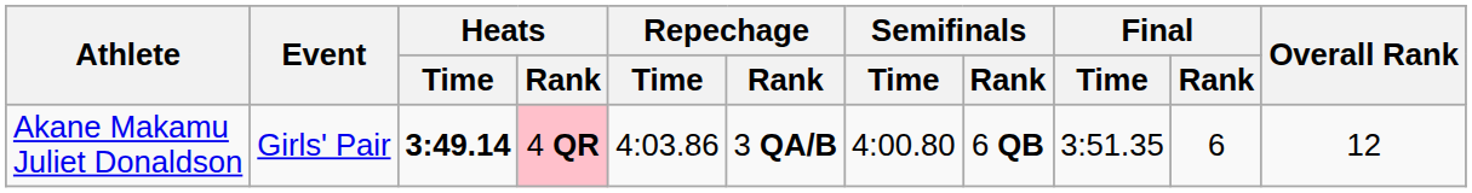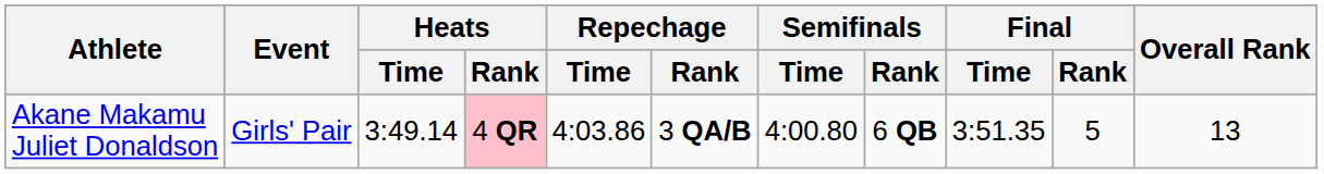Akane Makamu Juliet Donaldson | Heats / Time: bold -> normal
Akane Makamu Juliet Donaldson | Final / Rank: 6 -> 5
Akane Makamu Juliet Donaldson | Overall Rank: 12 -> 13
